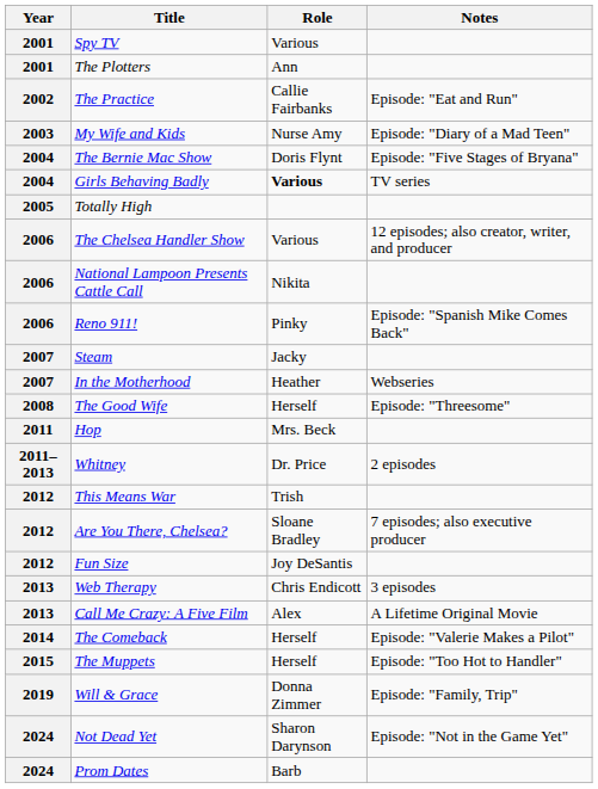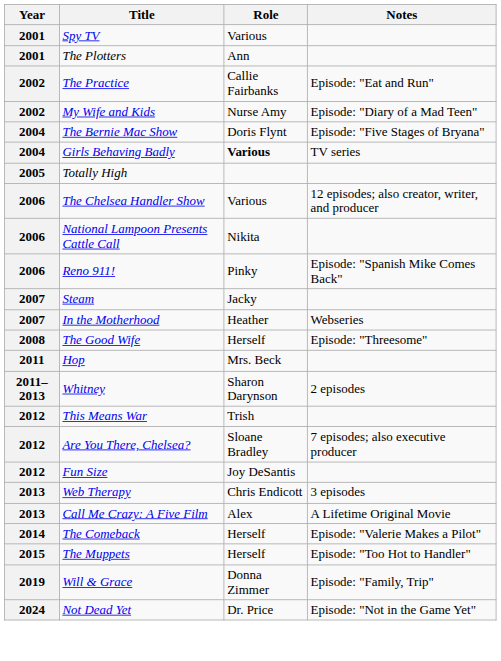My Wife and Kids | Year: 2003 -> 2002
Whitney | Role: Dr. Price -> Sharon Darynson
Not Dead Yet | Role: Sharon Darynson -> Dr. Price
- row: 2024 | Prom Dates | Barb
